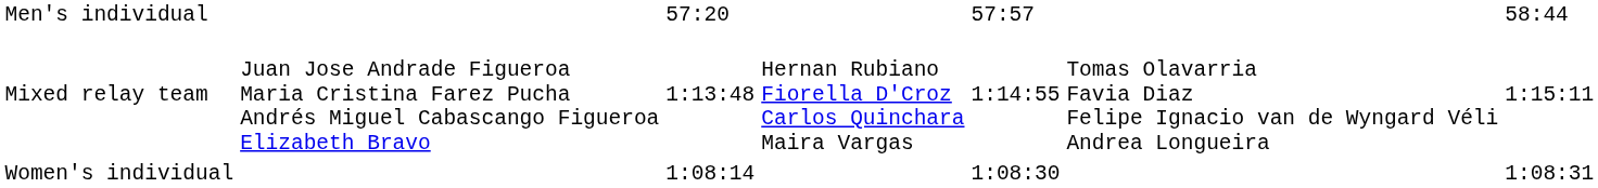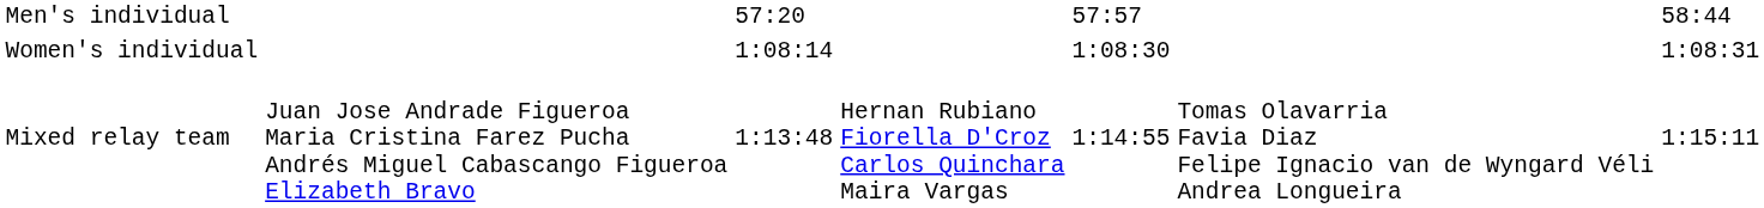rows swapped: Women's individual <-> Mixed relay team
